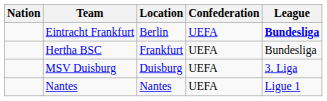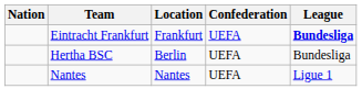Eintracht Frankfurt | Location: Berlin -> Frankfurt
Hertha BSC | Location: Frankfurt -> Berlin
- row: MSV Duisburg | Duisburg | UEFA | 3. Liga
